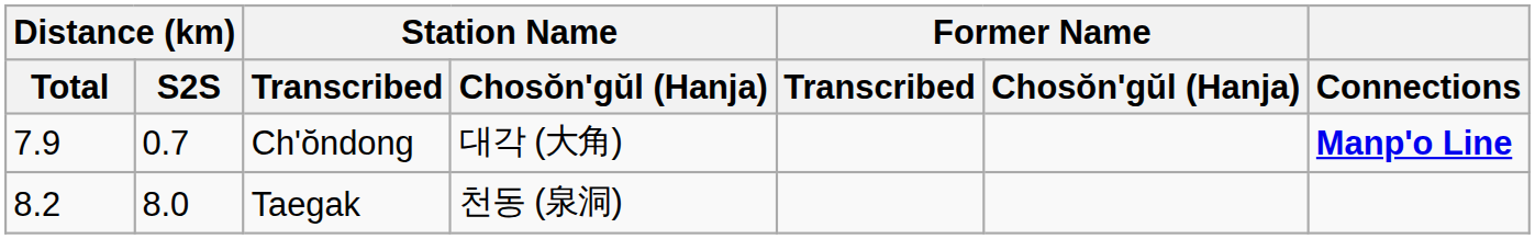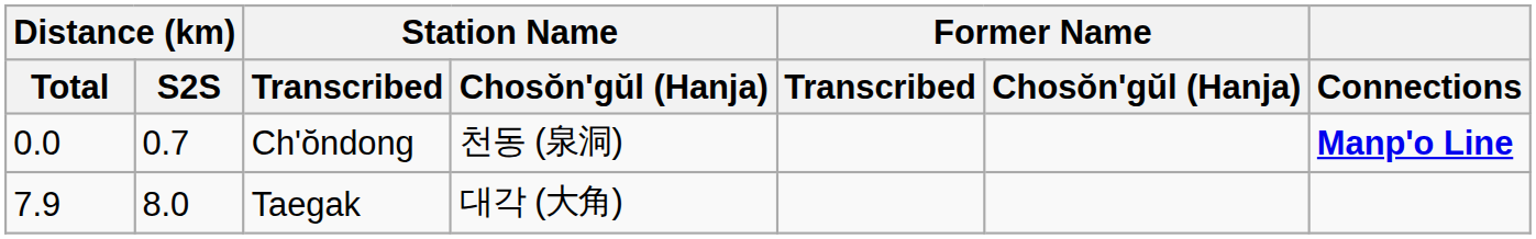Ch'ŏndong | Distance (km) / Total: 7.9 -> 0.0
Ch'ŏndong | Station Name / Chosŏn'gŭl (Hanja): 대각 (大角) -> 천동 (泉洞)
Taegak | Distance (km) / Total: 8.2 -> 7.9
Taegak | Station Name / Chosŏn'gŭl (Hanja): 천동 (泉洞) -> 대각 (大角)
